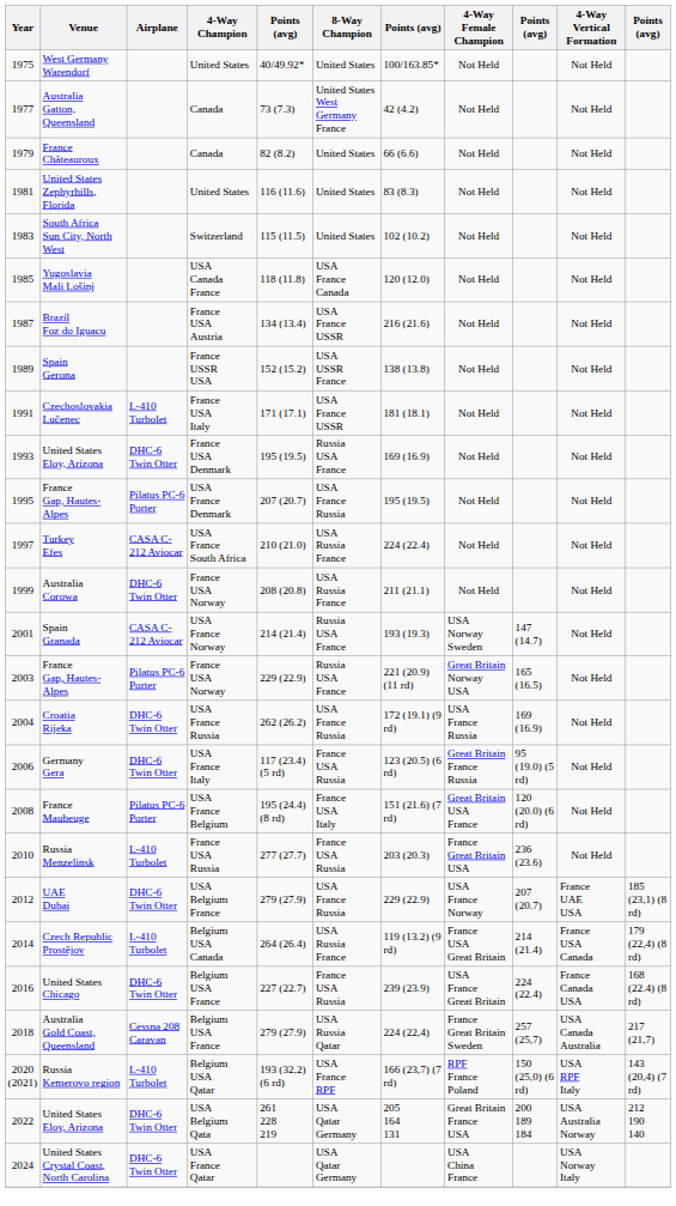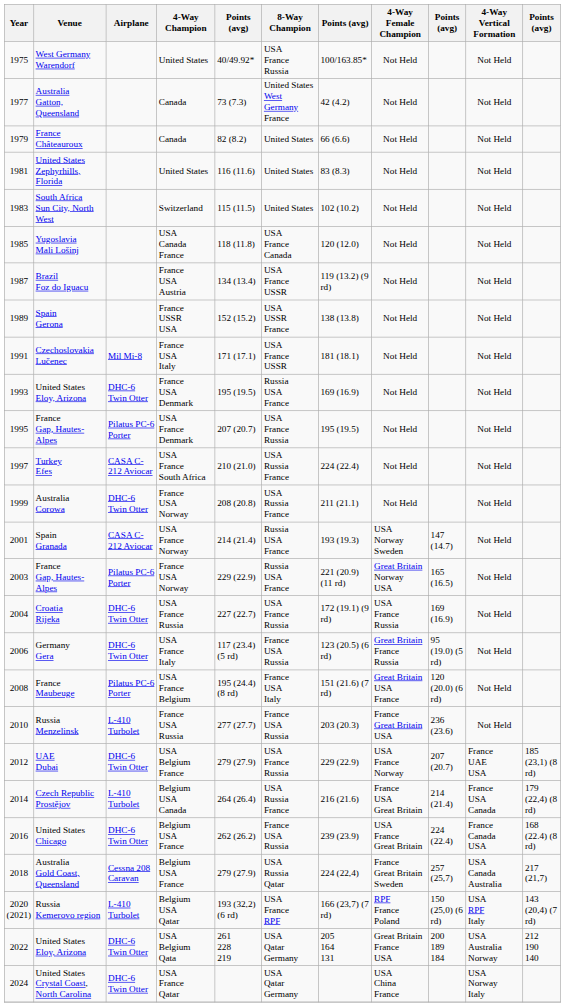West Germany Warendorf | 8-Way Champion: United States -> USA France Russia
Brazil Foz do Iguacu | column 7: 216 (21.6) -> 119 (13.2) (9 rd)
Czechoslovakia Lučenec | Airplane: L-410 Turbolet -> Mil Mi-8
Croatia Rijeka | column 5: 262 (26.2) -> 227 (22.7)
Czech Republic Prostějov | column 7: 119 (13.2) (9 rd) -> 216 (21.6)
United States Chicago | column 5: 227 (22.7) -> 262 (26.2)
